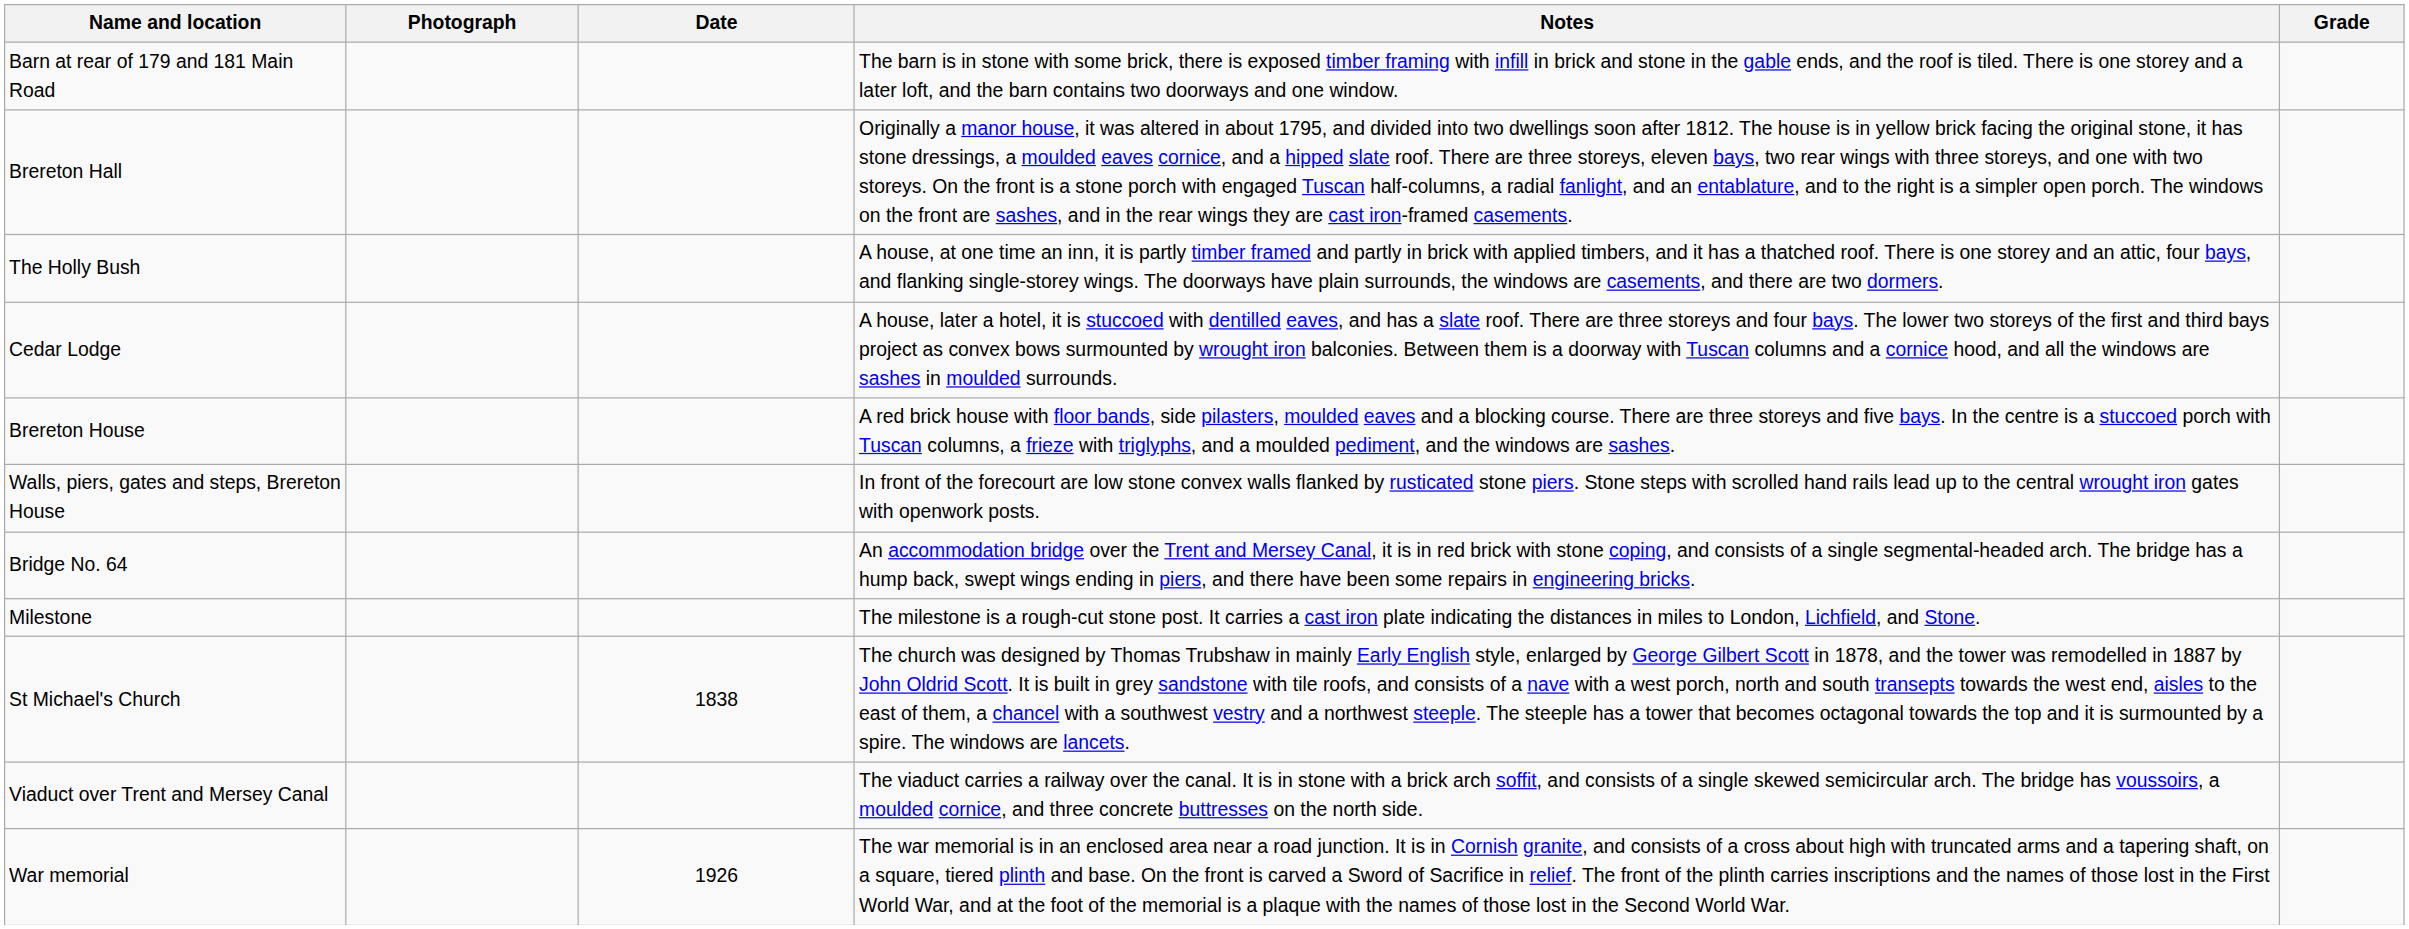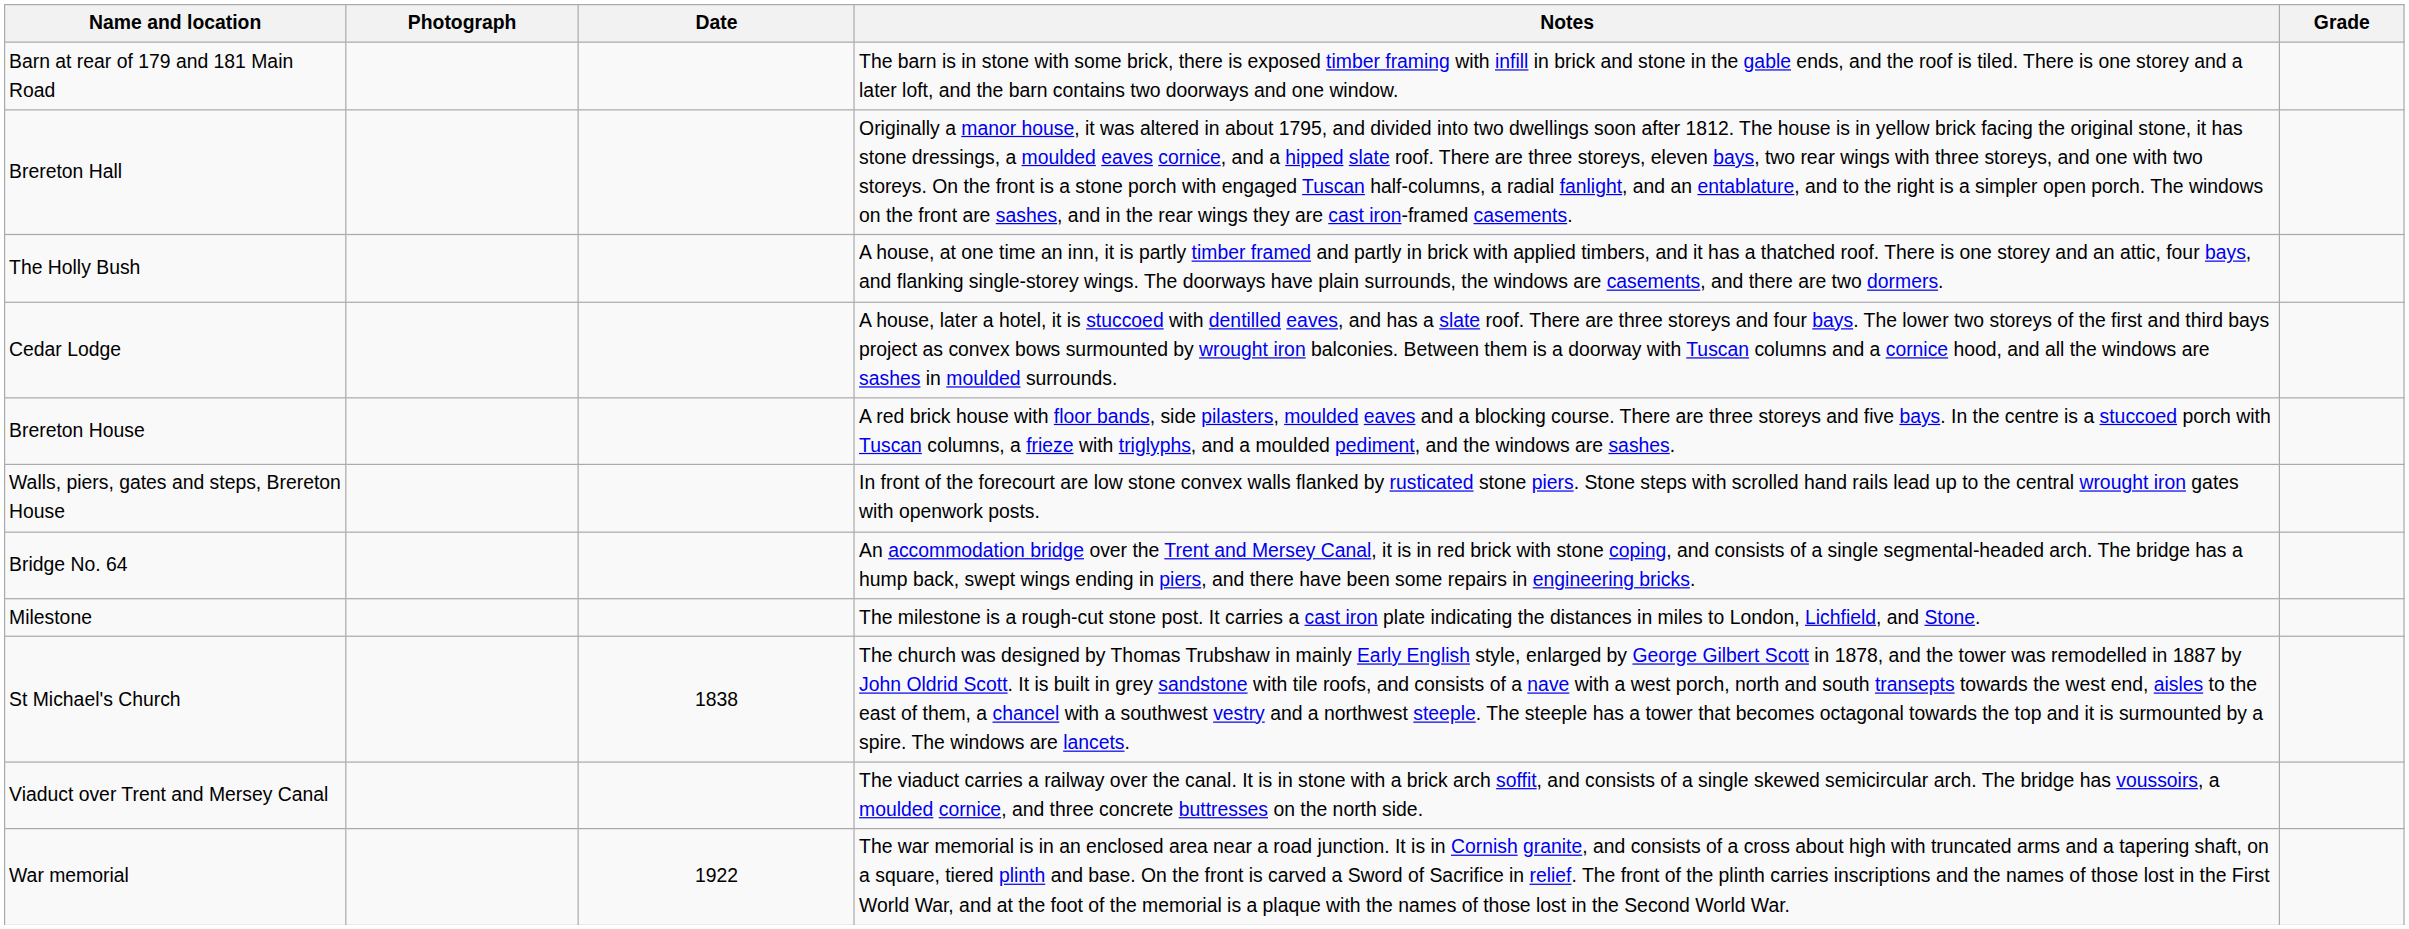War memorial | Date: 1926 -> 1922
